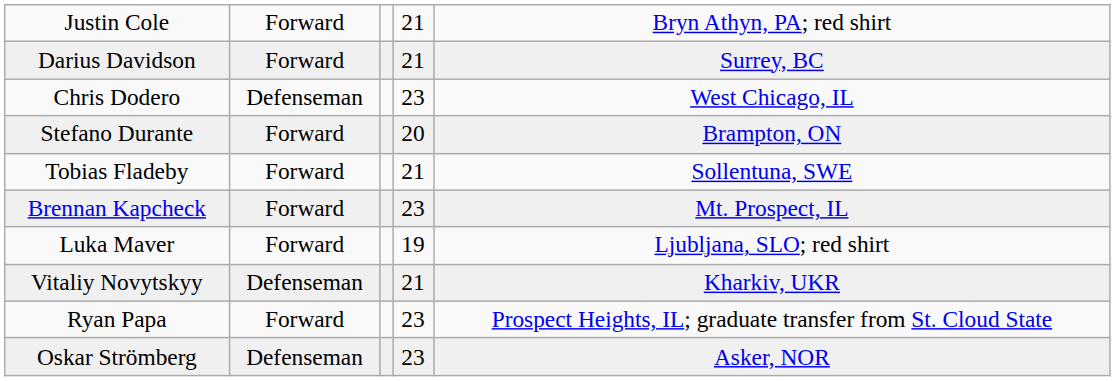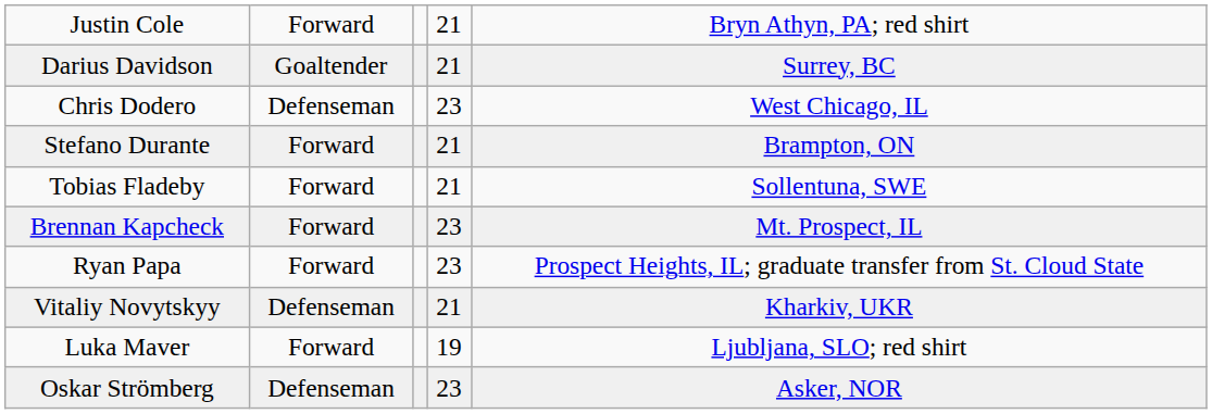Darius Davidson | column 2: Forward -> Goaltender
Stefano Durante | column 4: 20 -> 21
rows swapped: Luka Maver <-> Ryan Papa
